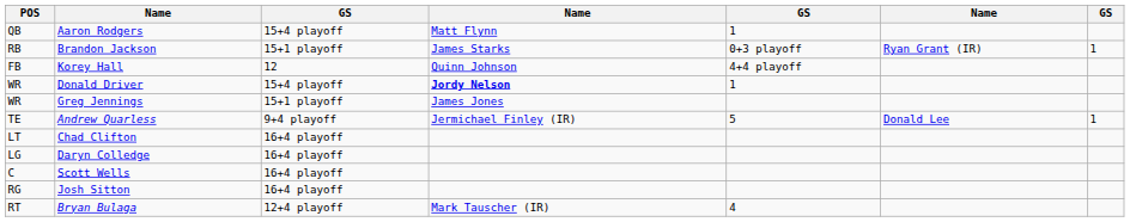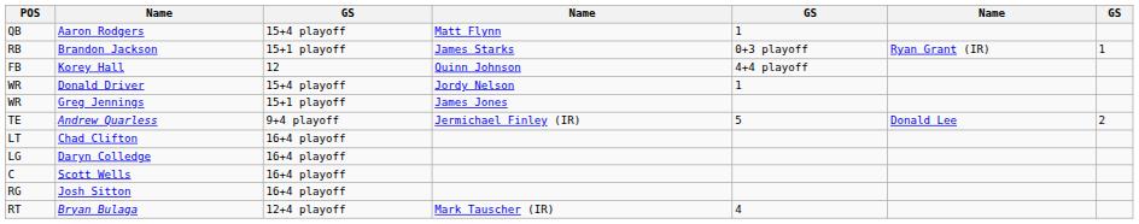Donald Driver | column 4: bold -> normal
Andrew Quarless | column 7: 1 -> 2
